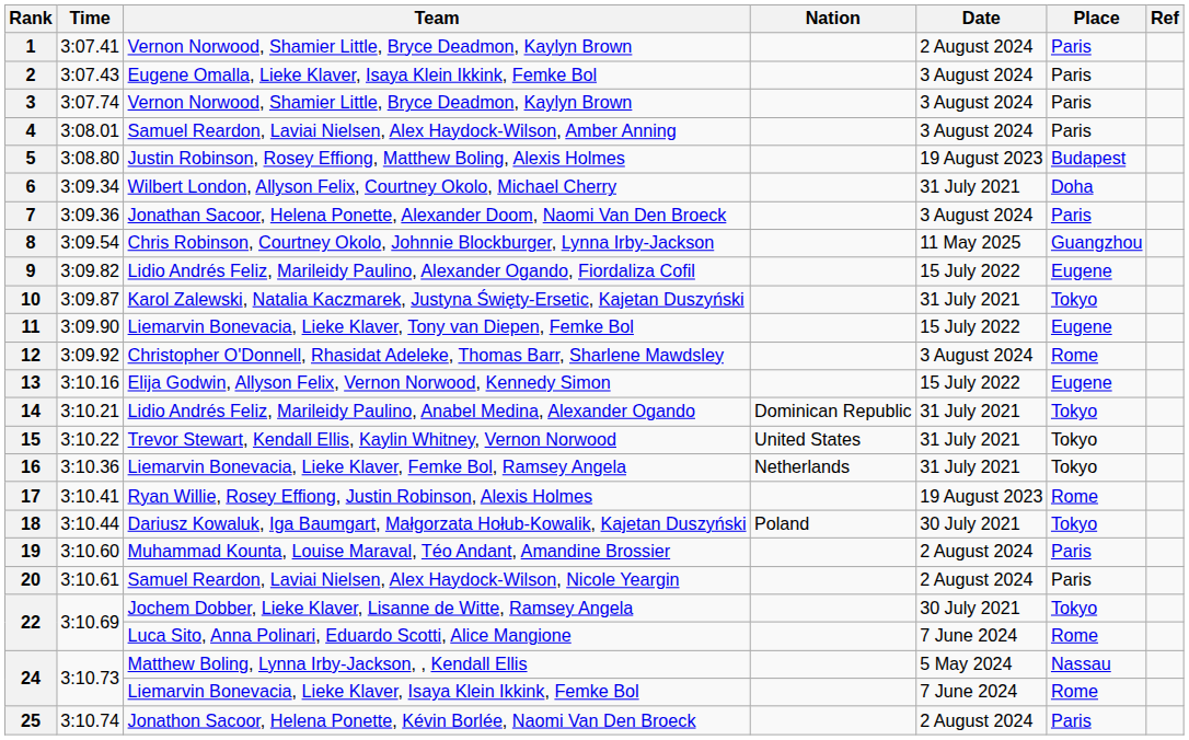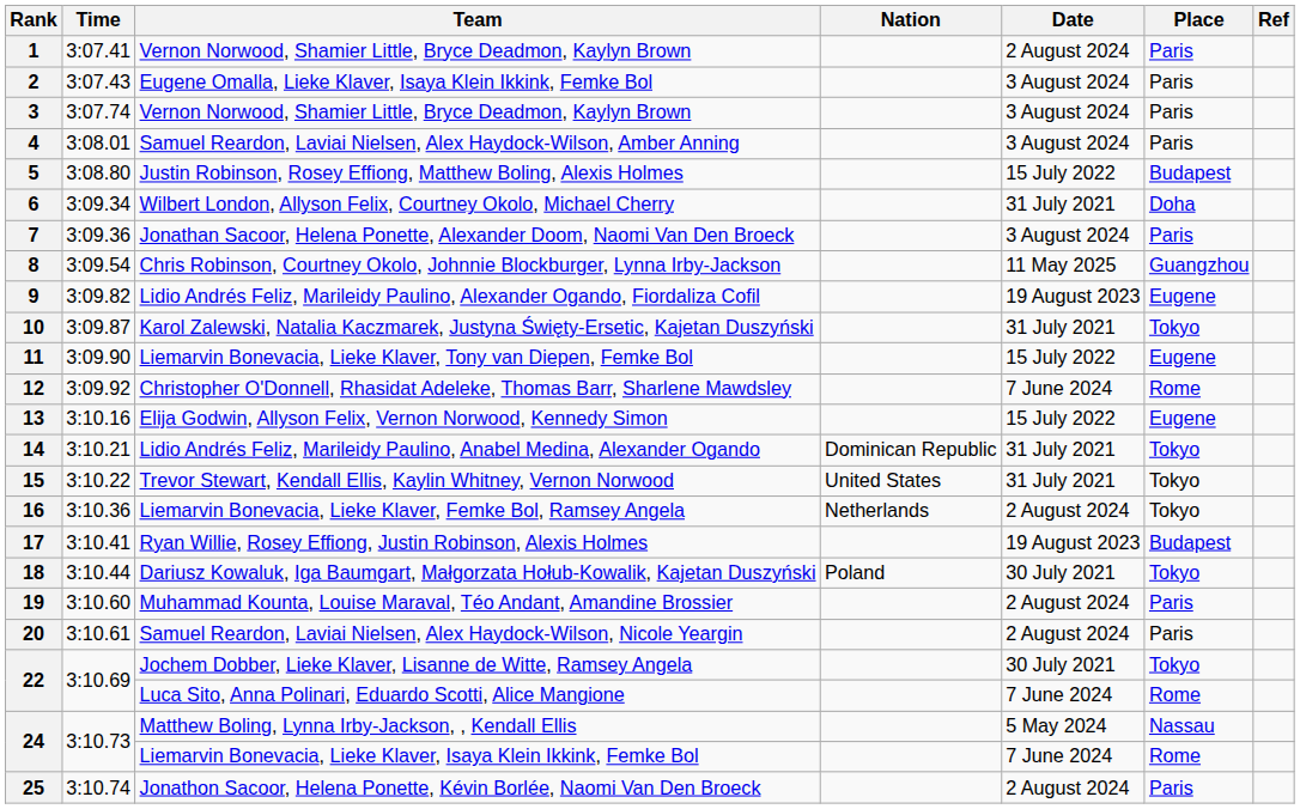5 | Date: 19 August 2023 -> 15 July 2022
9 | Date: 15 July 2022 -> 19 August 2023
12 | Date: 3 August 2024 -> 7 June 2024
16 | Date: 31 July 2021 -> 2 August 2024
17 | Place: Rome -> Budapest
